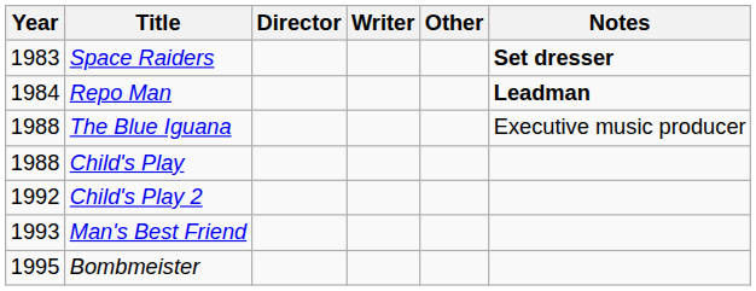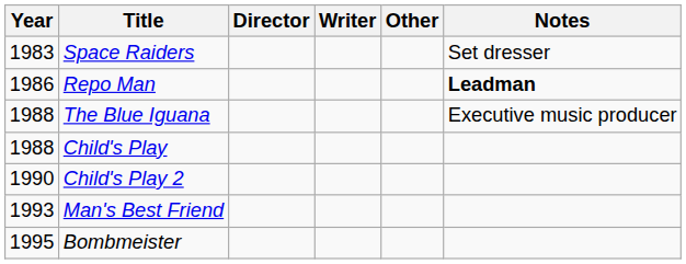Space Raiders | Notes: bold -> normal
Repo Man | Year: 1984 -> 1986
Child's Play 2 | Year: 1992 -> 1990
